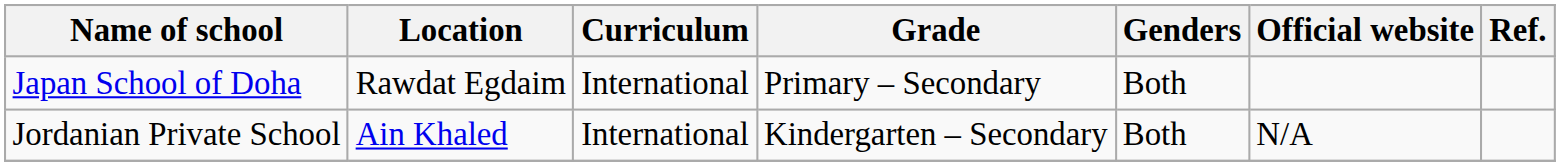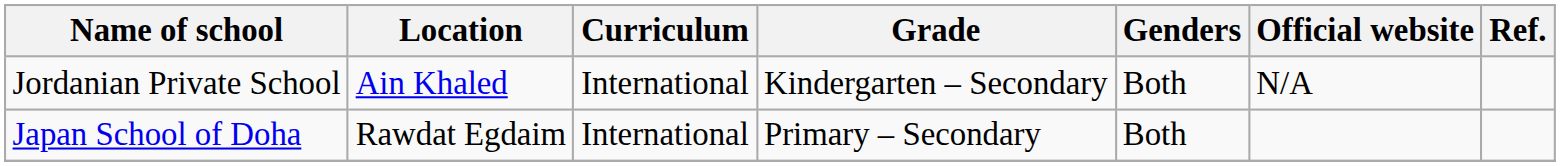rows swapped: Japan School of Doha <-> Jordanian Private School
